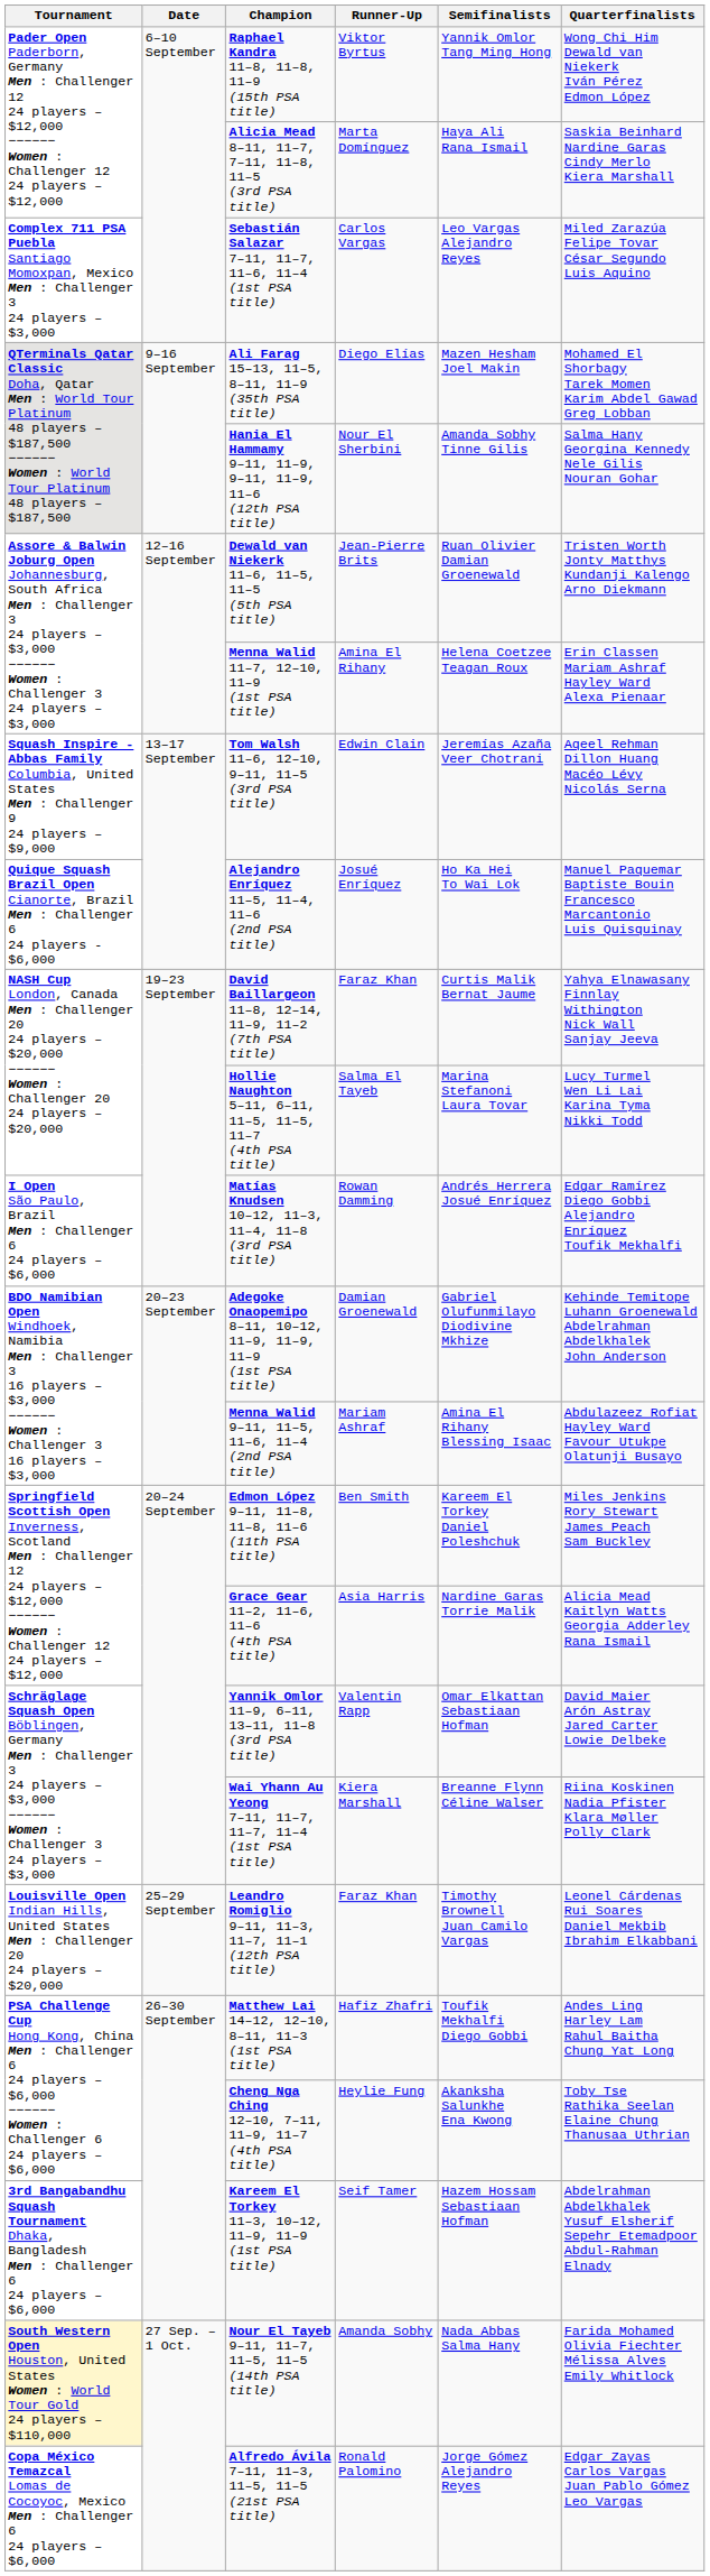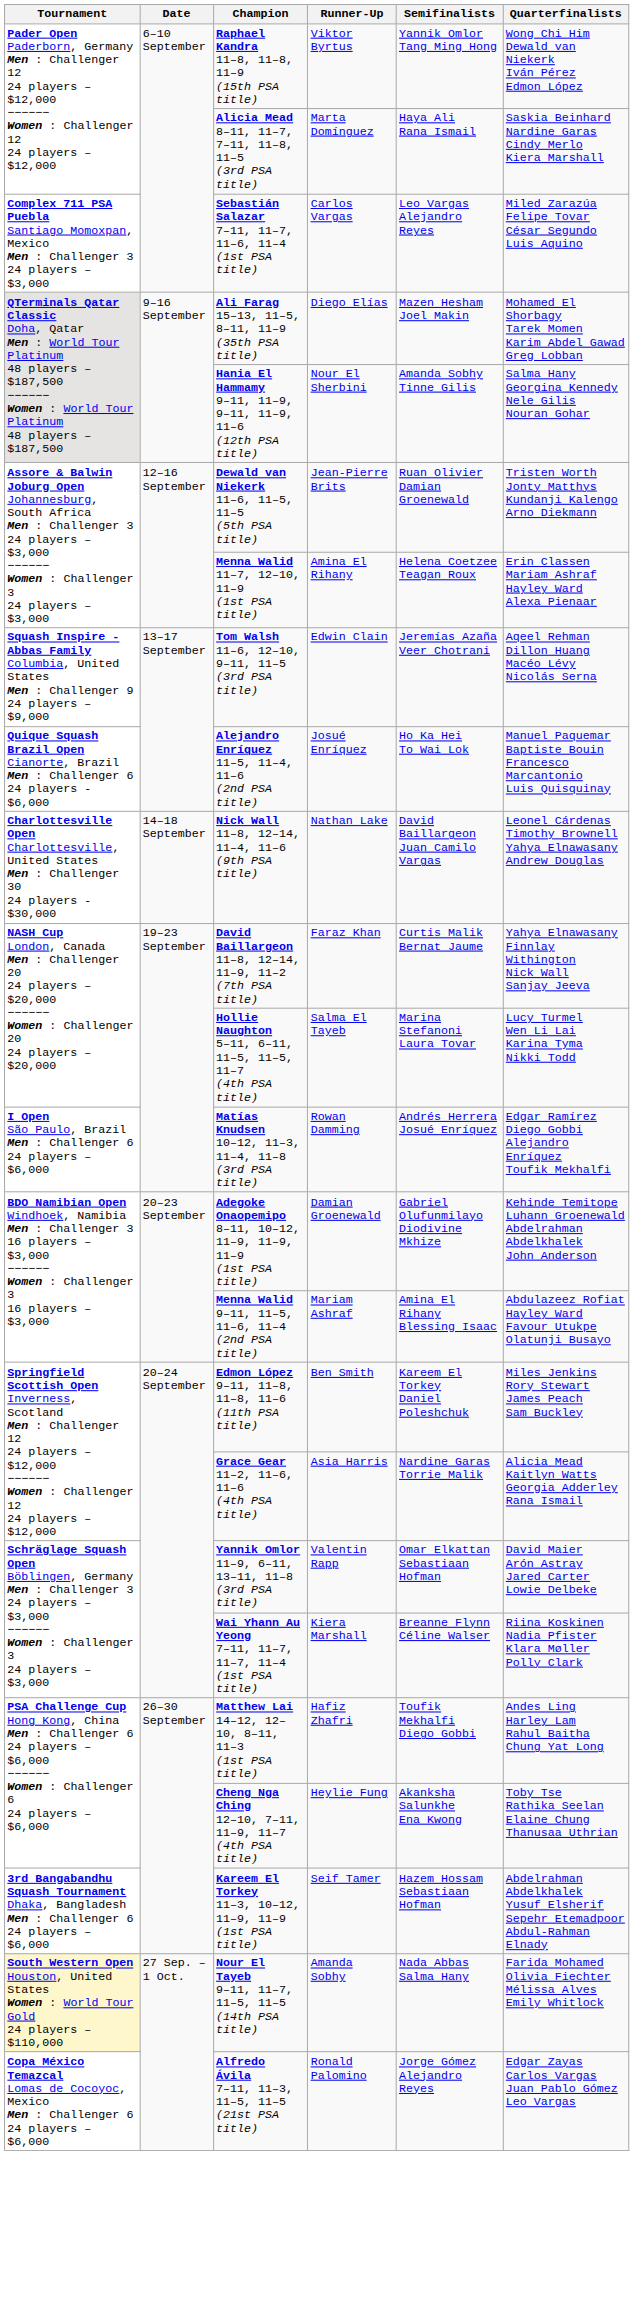+ row: Charlottesville Open Charlottesville, United States Men : Challenger 30 24 players - $30,000 | 14–18 September | Nick Wall 11–8, 12–14, 11–4, 11–6 (9th PSA title) | Nathan Lake | David Baillargeon Juan Camilo Vargas | Leonel Cárdenas Timothy Brownell Yahya Elnawasany Andrew Douglas
- row: Louisville Open Indian Hills, United States Men : Challenger 20 24 players – $20,000 | 25–29 September | Leandro Romiglio 9–11, 11–3, 11–7, 11–1 (12th PSA title) | Faraz Khan | Timothy Brownell Juan Camilo Vargas | Leonel Cárdenas Rui Soares Daniel Mekbib Ibrahim Elkabbani
